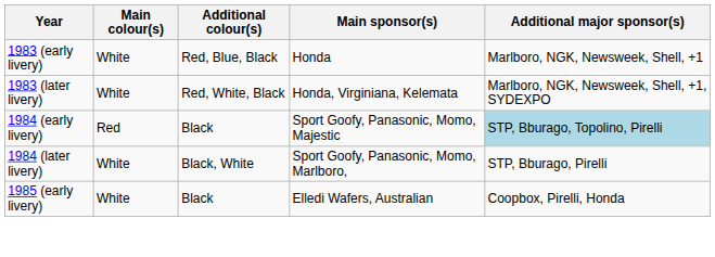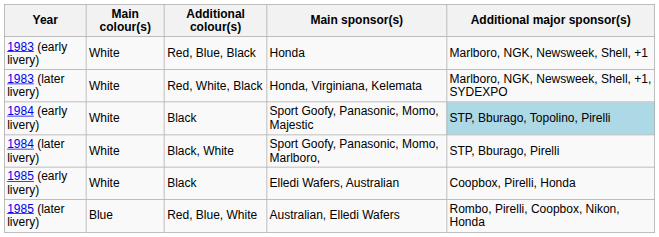1984 (early livery) | Main colour(s): Red -> White
+ row: 1985 (later livery) | Blue | Red, Blue, White | Australian, Elledi Wafers | Rombo, Pirelli, Coopbox, Nikon, Honda
